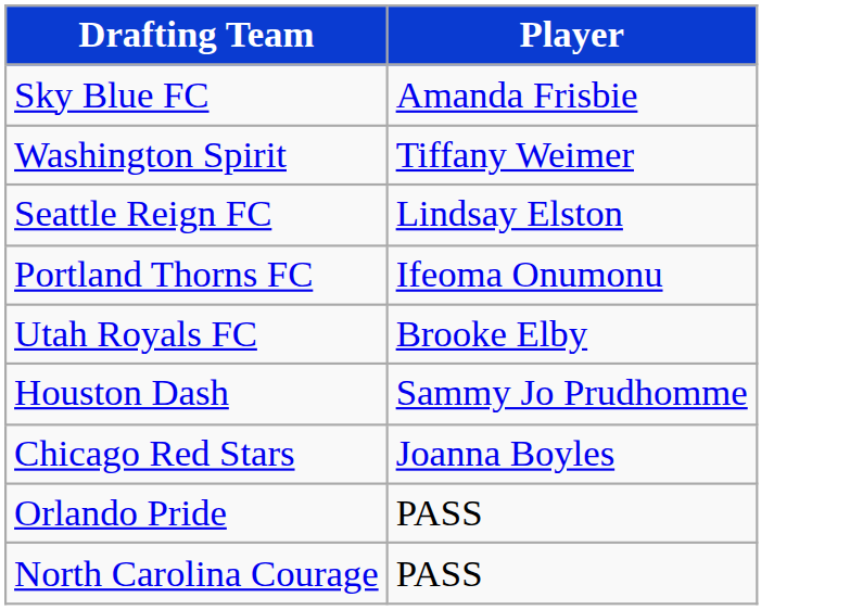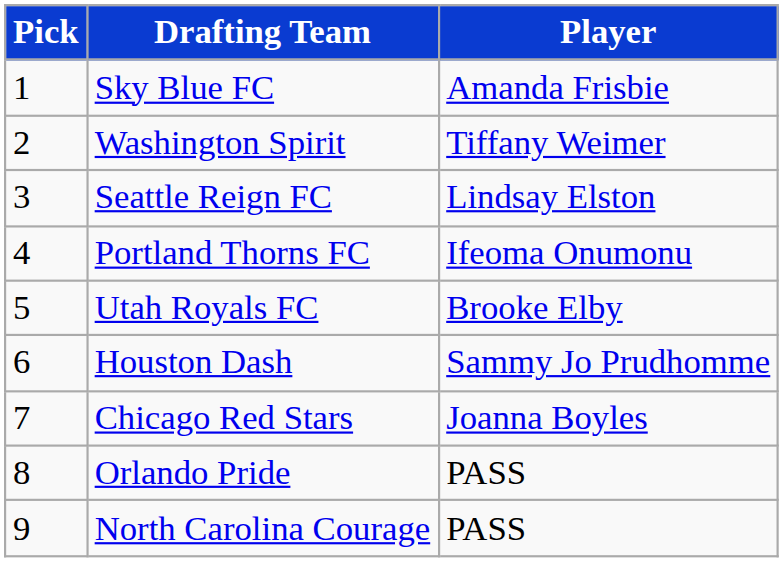+ column: Pick | 1 | 2 | 3 | 4 | 5 | 6 | 7 | 8 | 9
